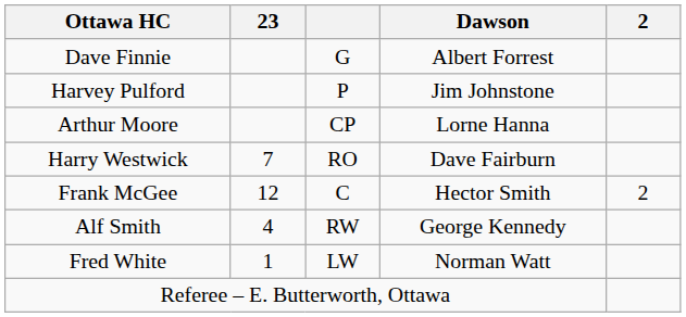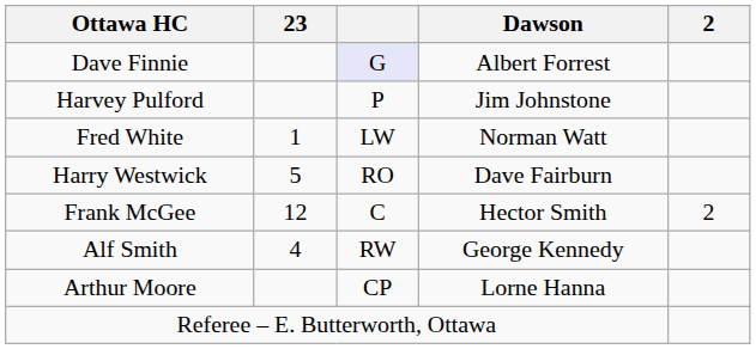Dave Finnie | column 3: no background -> lavender background
rows swapped: Arthur Moore <-> Fred White
Harry Westwick | 23: 7 -> 5
